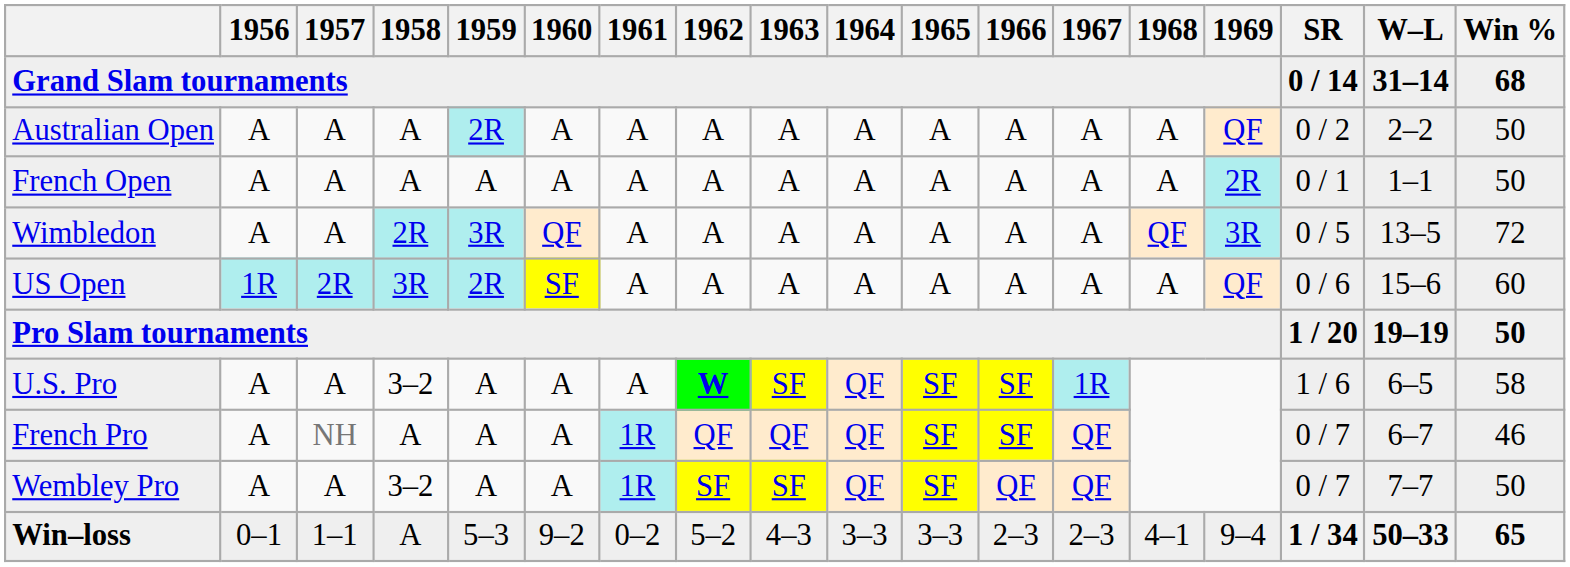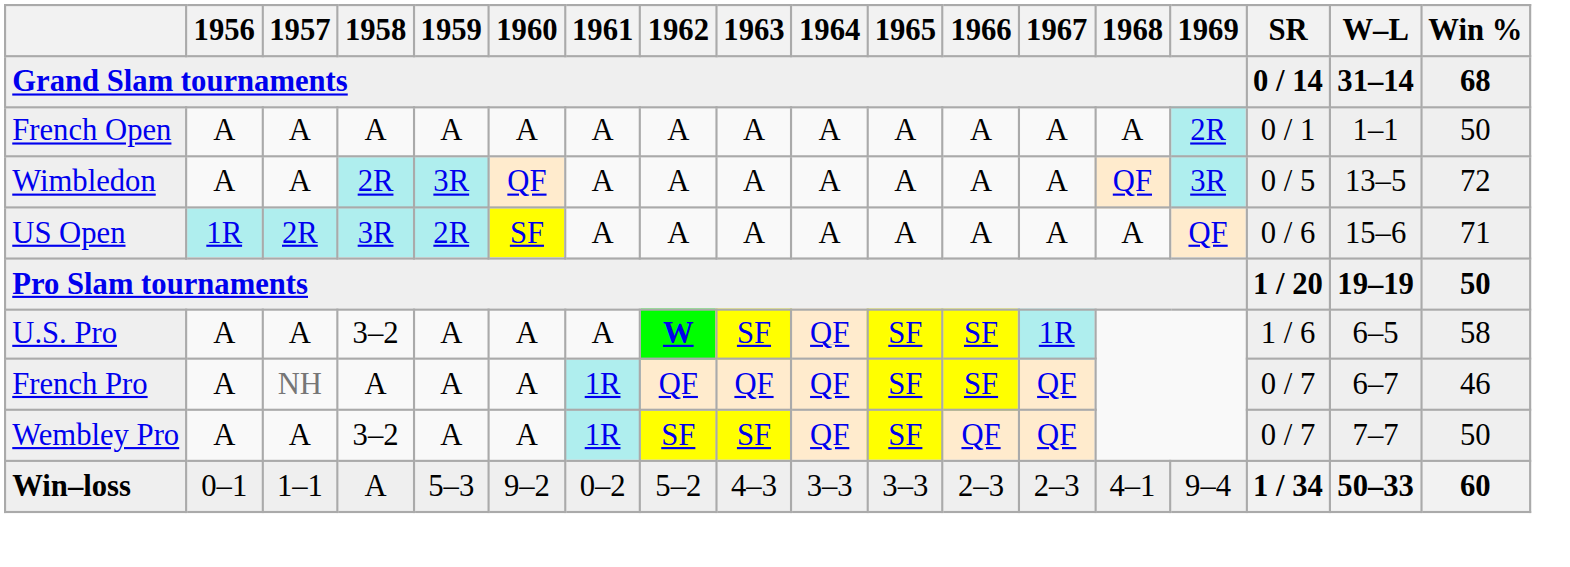- row: Australian Open | A | A | A | 2R | A | A | A | A | A | A | A | A | A | QF | 0 / 2 | 2–2 | 50
US Open | Win %: 60 -> 71
Win–loss | Win %: 65 -> 60
